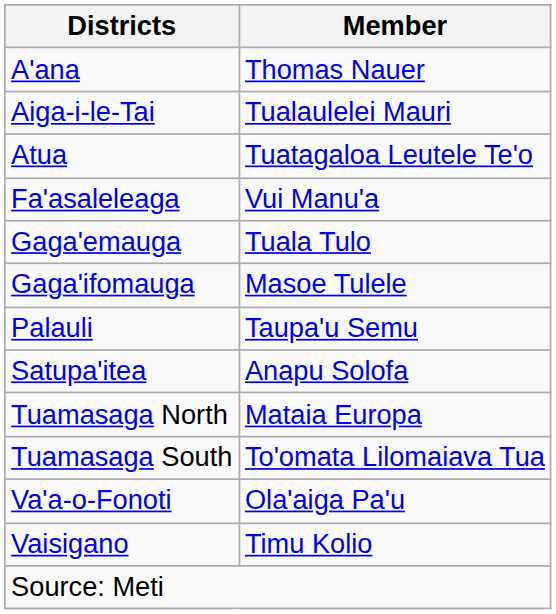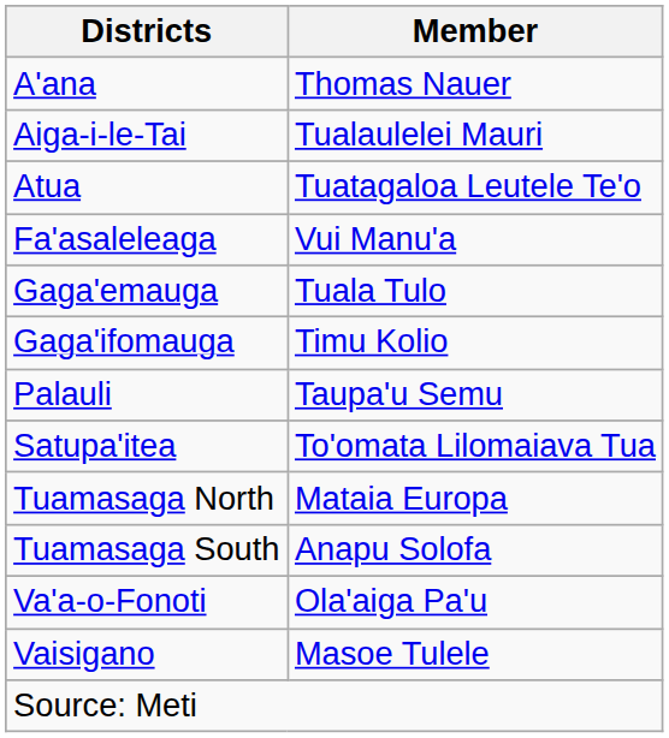Gaga'ifomauga | Member: Masoe Tulele -> Timu Kolio
Satupa'itea | Member: Anapu Solofa -> To'omata Lilomaiava Tua
Tuamasaga South | Member: To'omata Lilomaiava Tua -> Anapu Solofa
Vaisigano | Member: Timu Kolio -> Masoe Tulele
